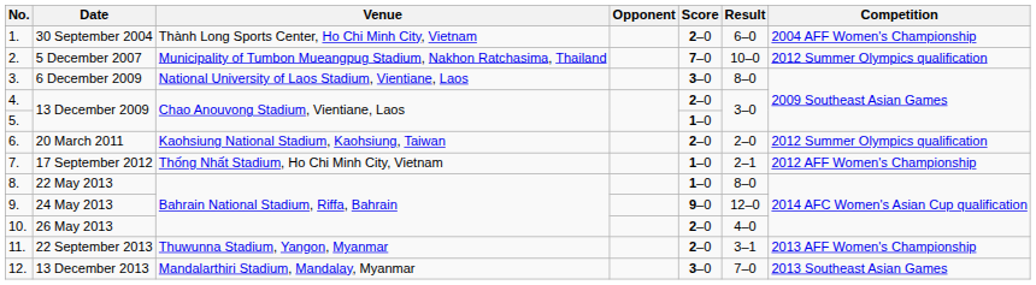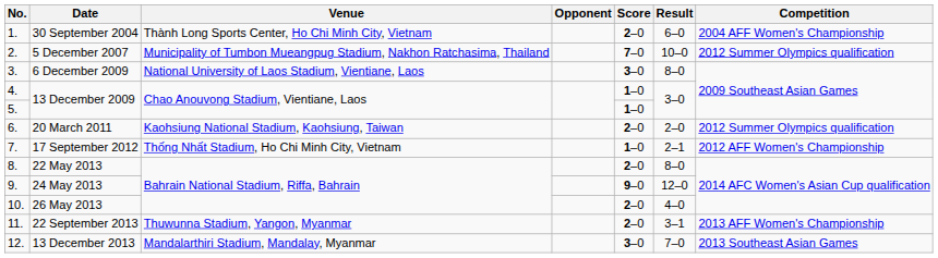4. / 13 December 2009 | Score: 2–0 -> 1–0
22 May 2013 | Score: 1–0 -> 2–0
